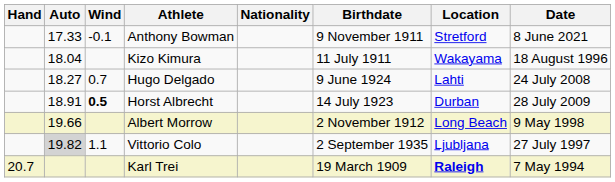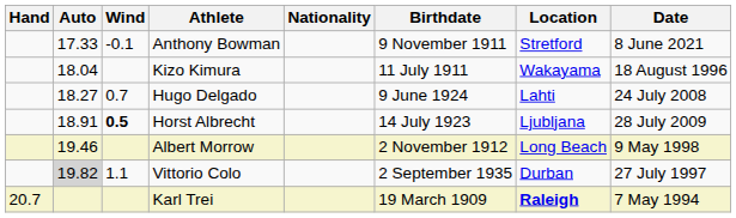Horst Albrecht | Location: Durban -> Ljubljana
Albert Morrow | Auto: 19.66 -> 19.46
Vittorio Colo | Location: Ljubljana -> Durban
